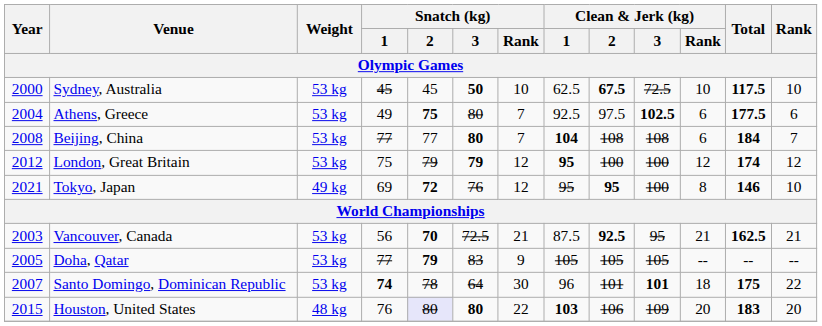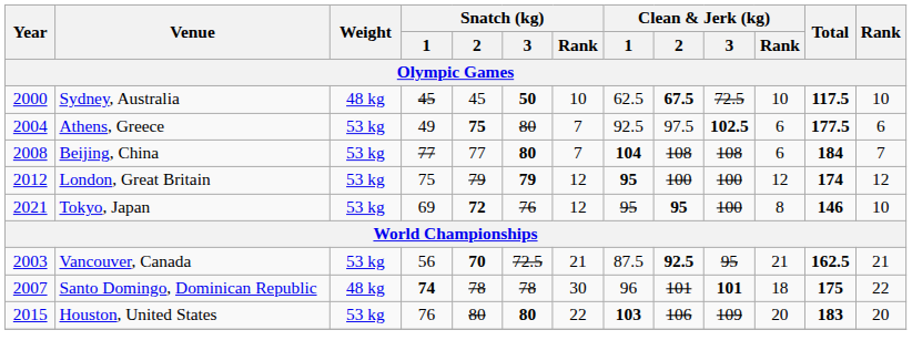Sydney, Australia | Weight: 53 kg -> 48 kg
Tokyo, Japan | Weight: 49 kg -> 53 kg
- row: 2005 | Doha, Qatar | 53 kg | 77 | 79 | 83 | 9 | 105 | 105 | 105 | -- | -- | --
Santo Domingo, Dominican Republic | Weight: 53 kg -> 48 kg
Santo Domingo, Dominican Republic | Snatch (kg) / 3: 64 -> 78
Houston, United States | Weight: 48 kg -> 53 kg
Houston, United States | Snatch (kg) / 2: lavender background -> no background
